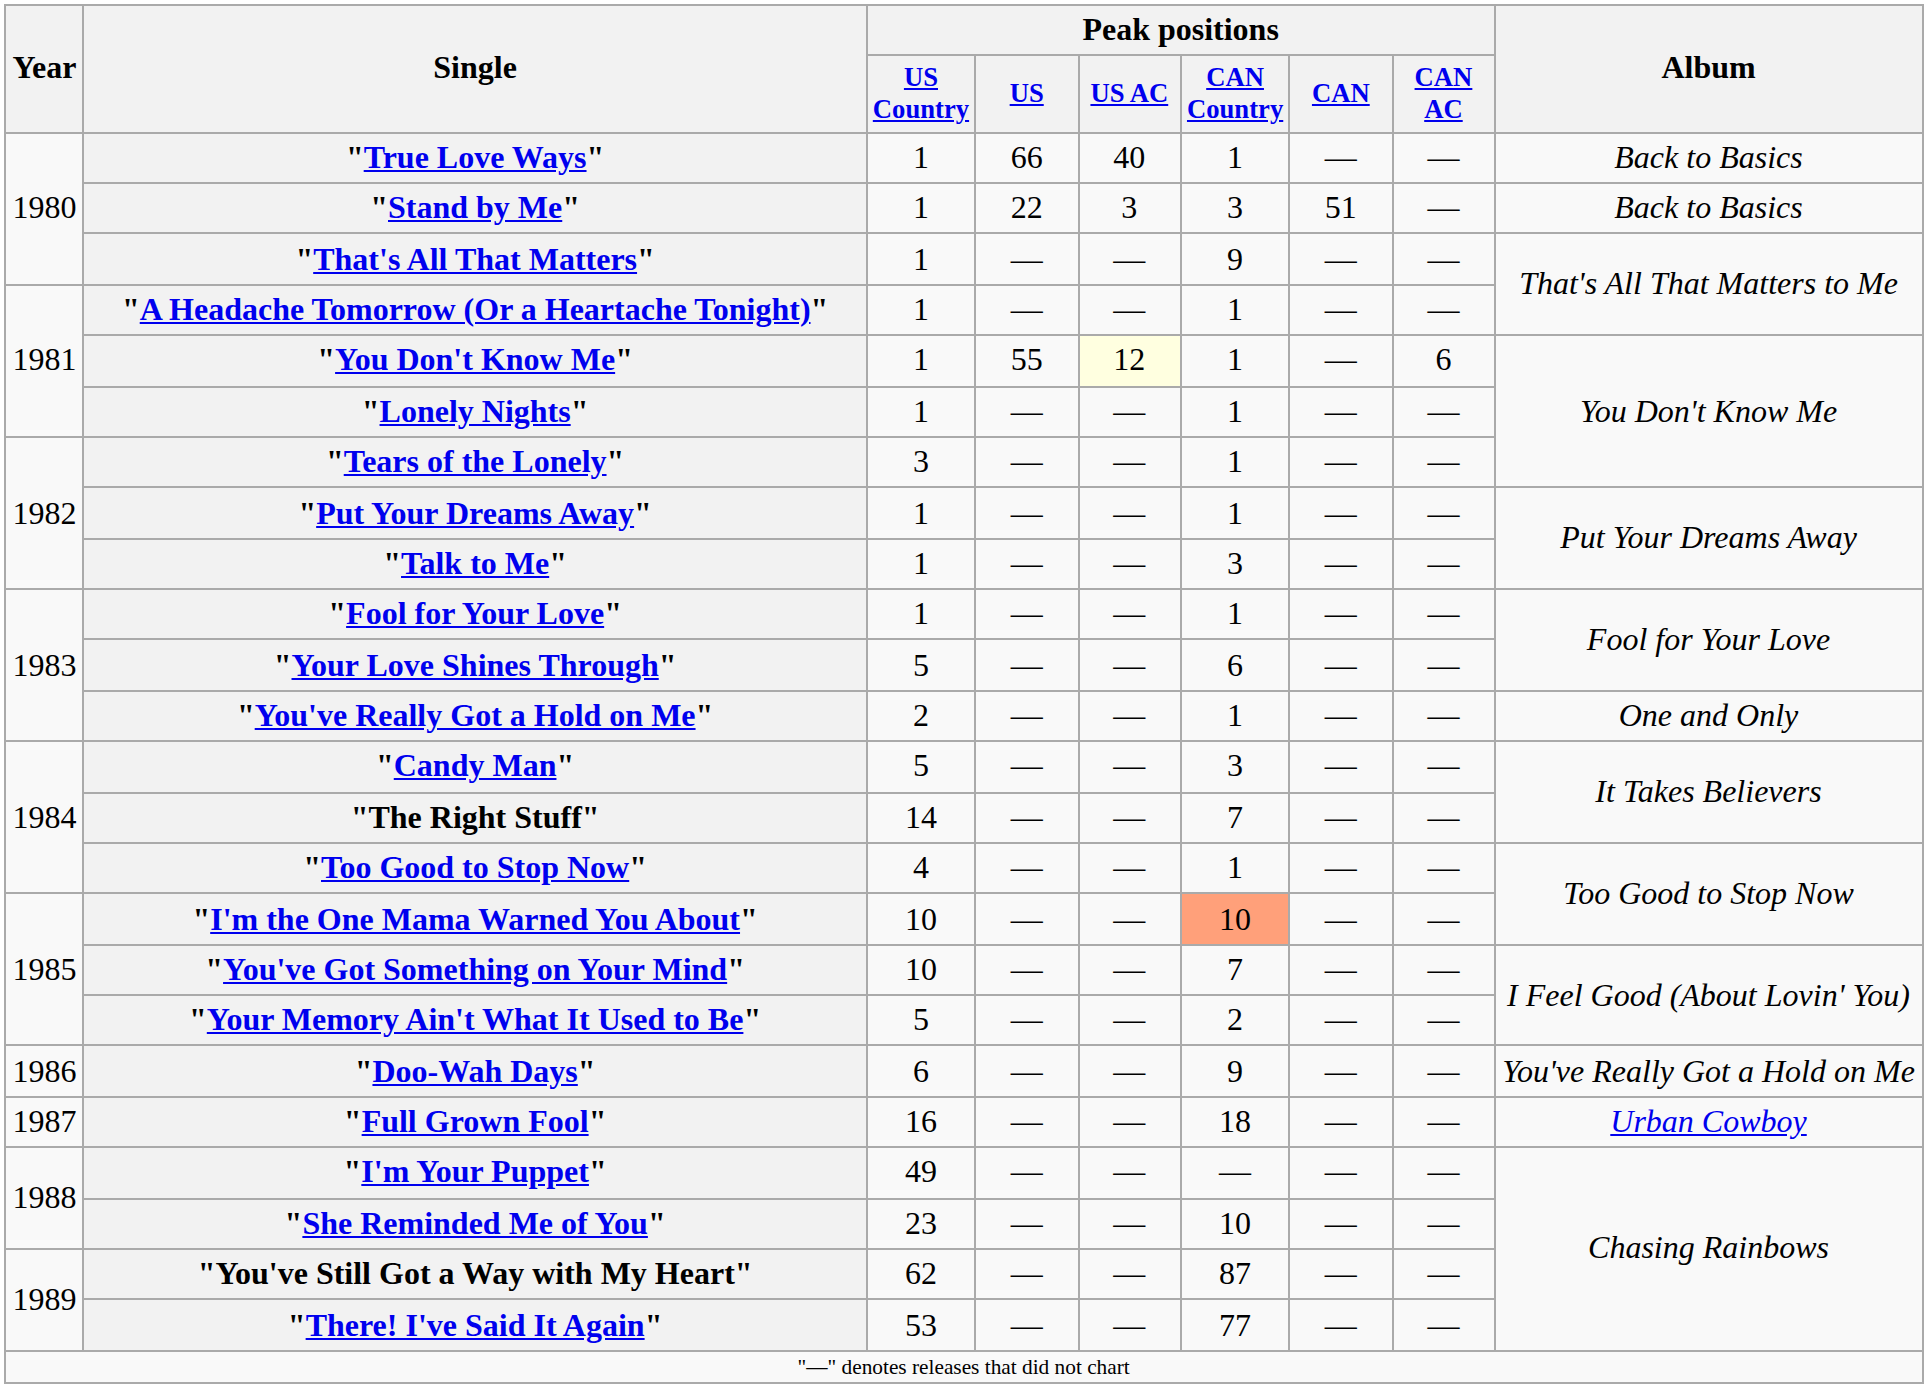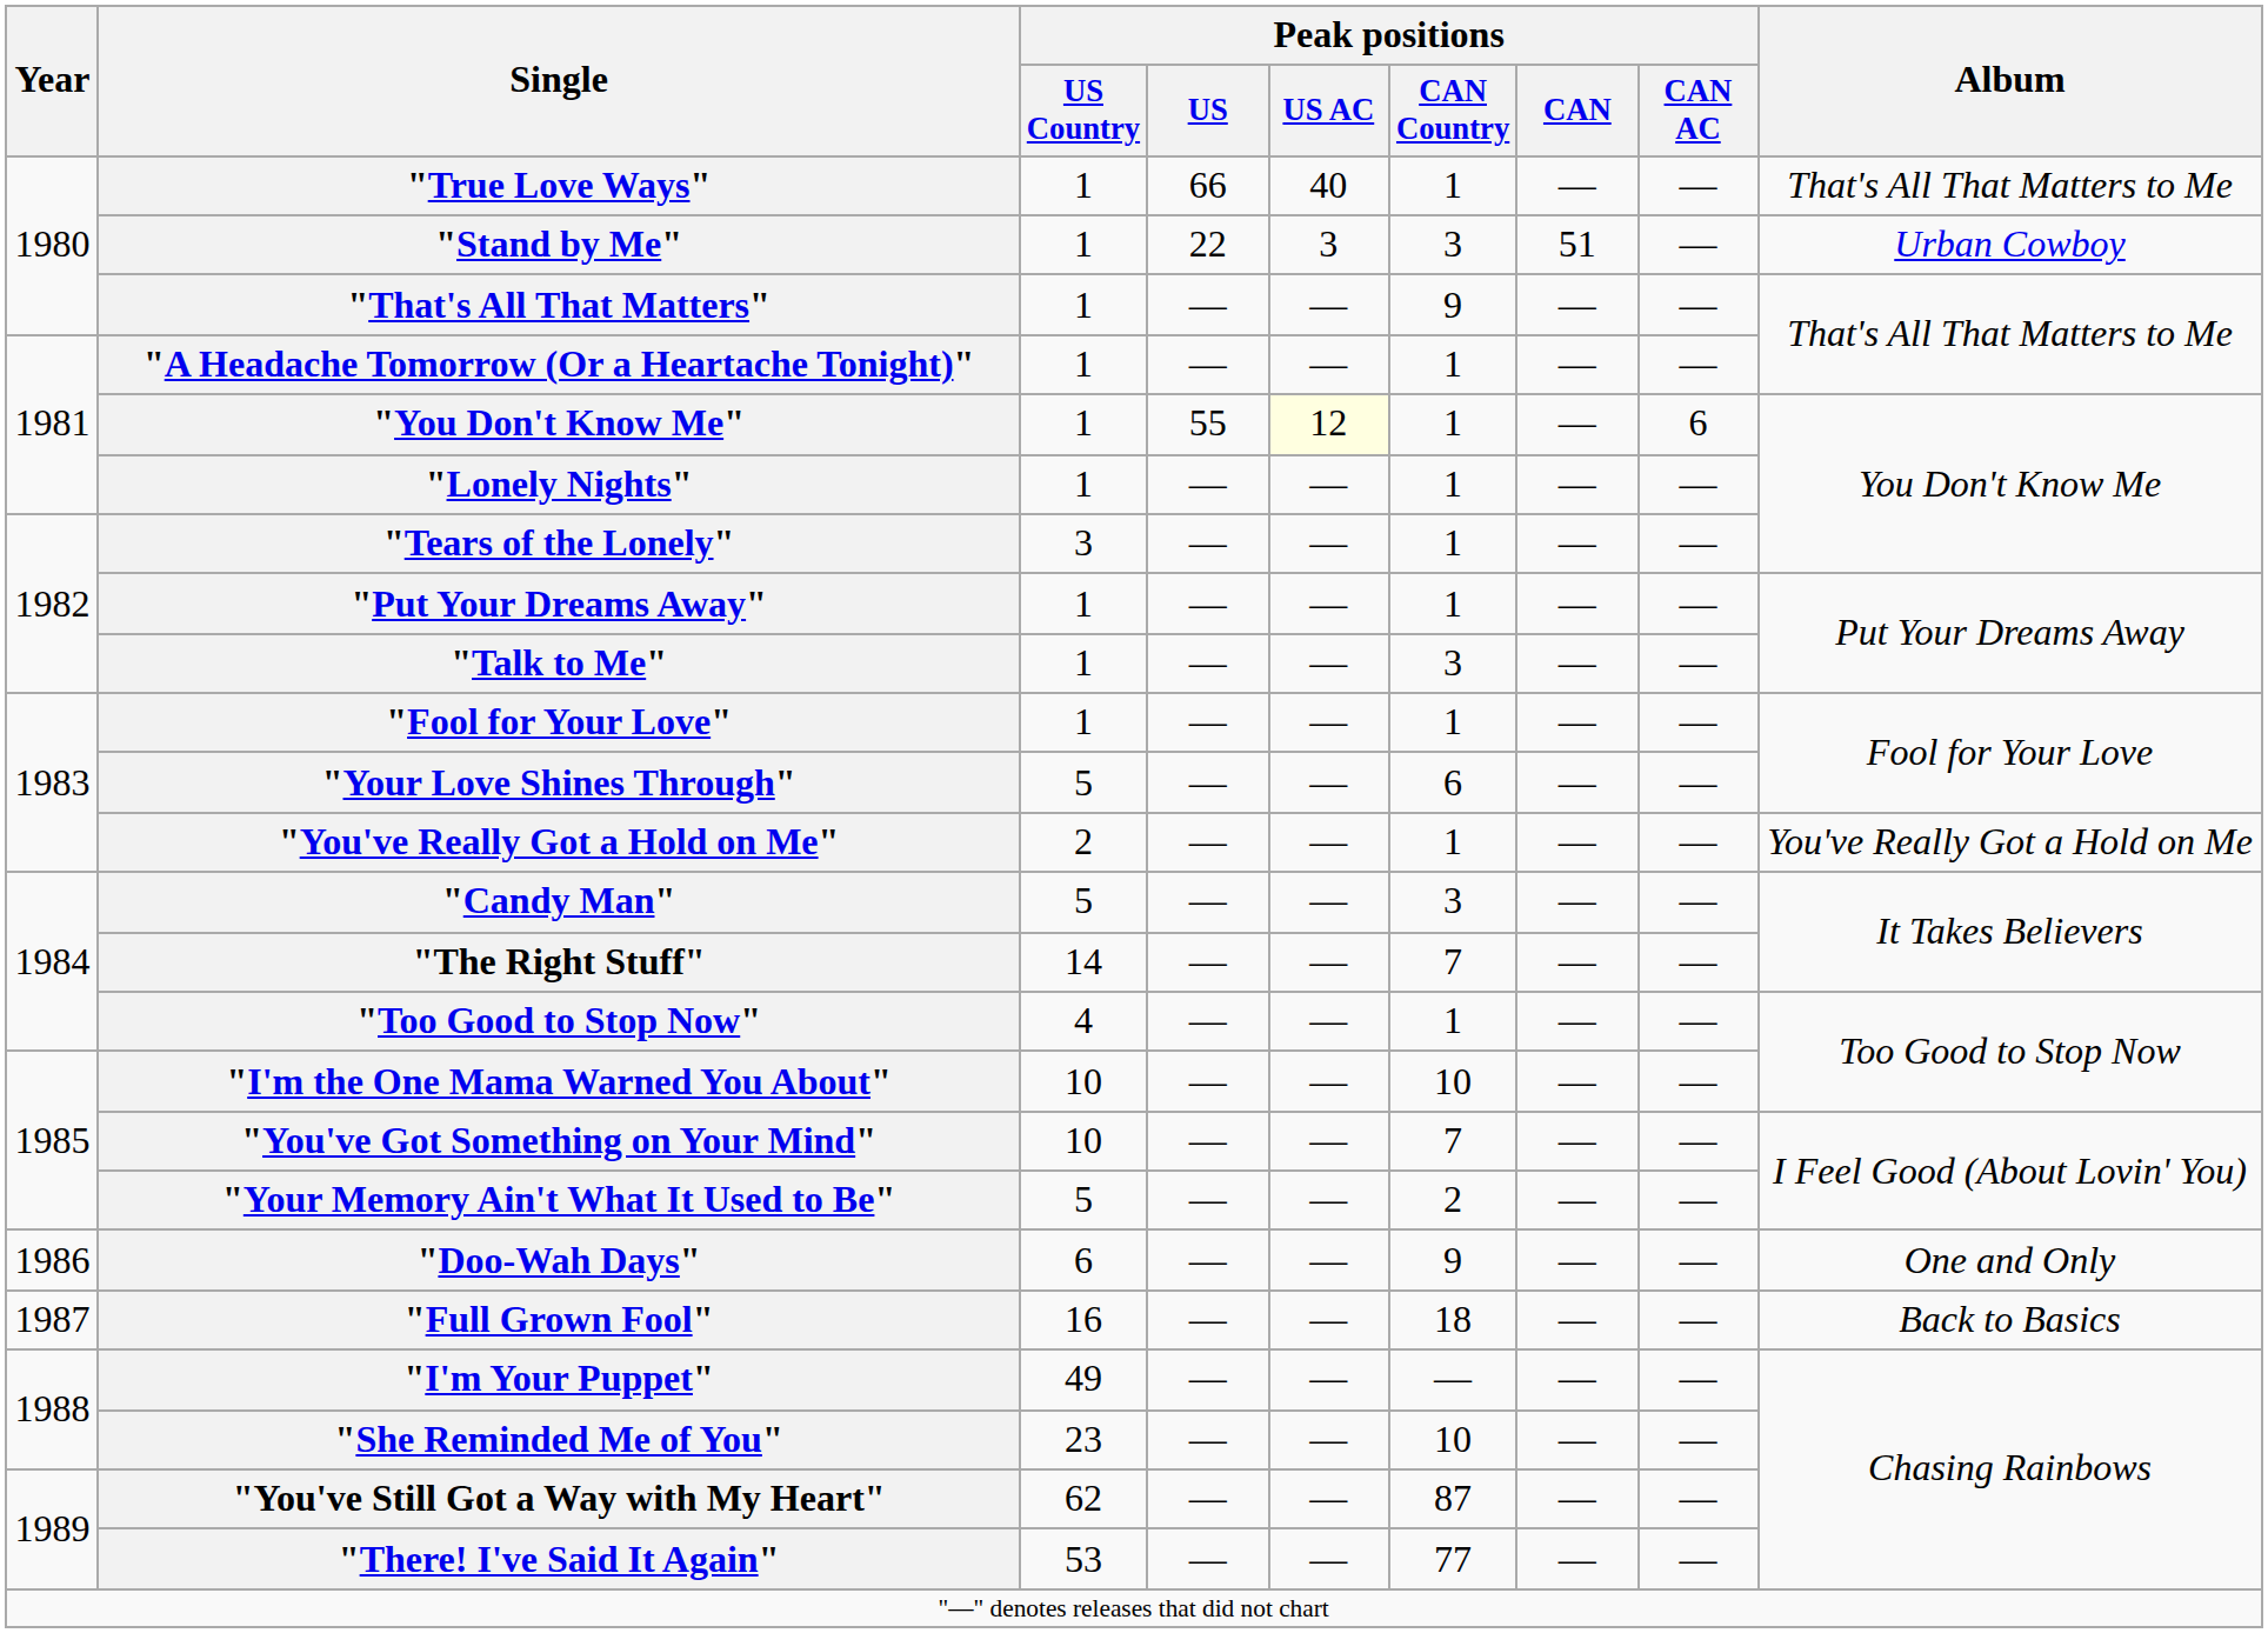"True Love Ways" | Album: Back to Basics -> That's All That Matters to Me
"Stand by Me" | Album: Back to Basics -> Urban Cowboy
"You've Really Got a Hold on Me" | Album: One and Only -> You've Really Got a Hold on Me
"I'm the One Mama Warned You About" | Peak positions / CAN Country: lightsalmon background -> no background
"Doo-Wah Days" | Album: You've Really Got a Hold on Me -> One and Only
"Full Grown Fool" | Album: Urban Cowboy -> Back to Basics
